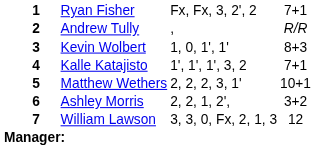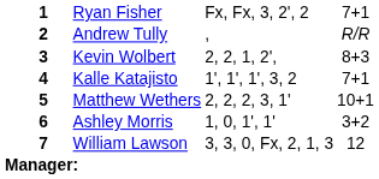Kevin Wolbert | column 4: 1, 0, 1', 1' -> 2, 2, 1, 2',
Ashley Morris | column 4: 2, 2, 1, 2', -> 1, 0, 1', 1'
